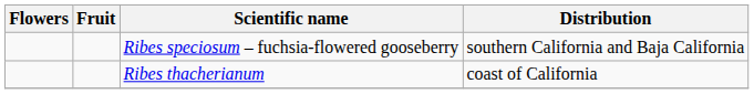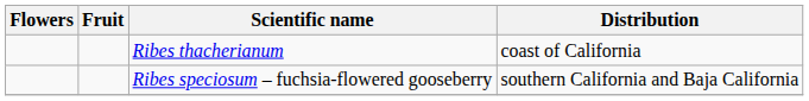rows swapped: Ribes speciosum – fuchsia-flowered gooseberry <-> Ribes thacherianum
